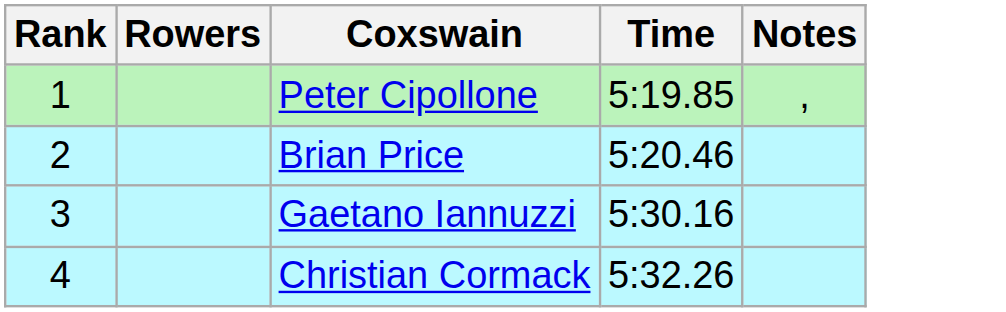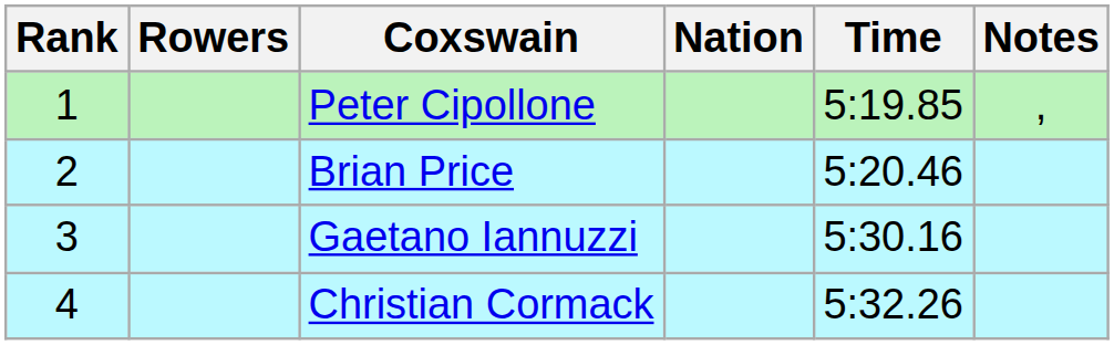+ column: Nation
